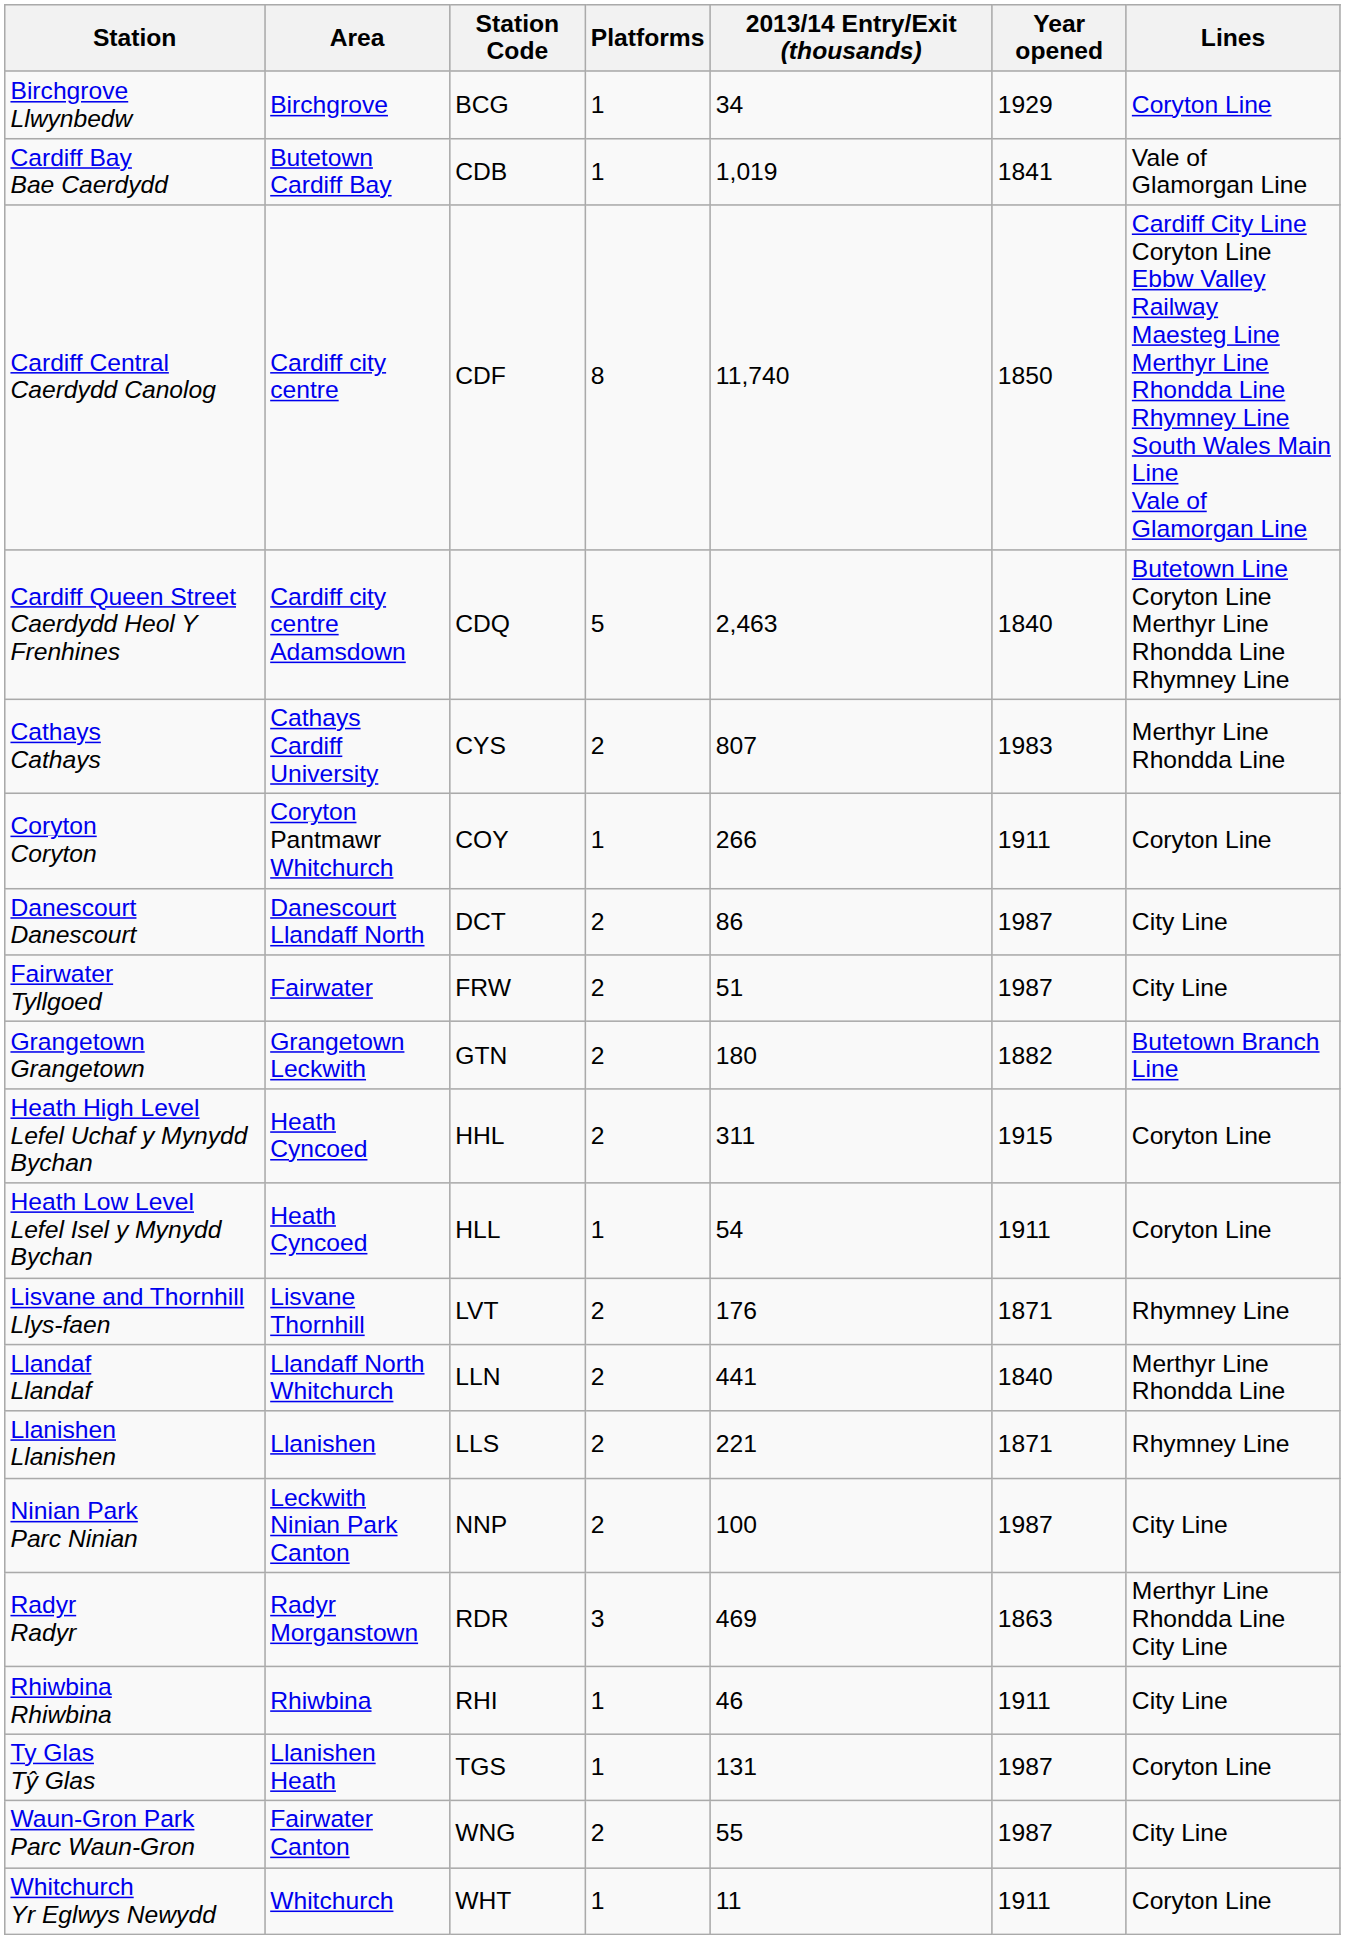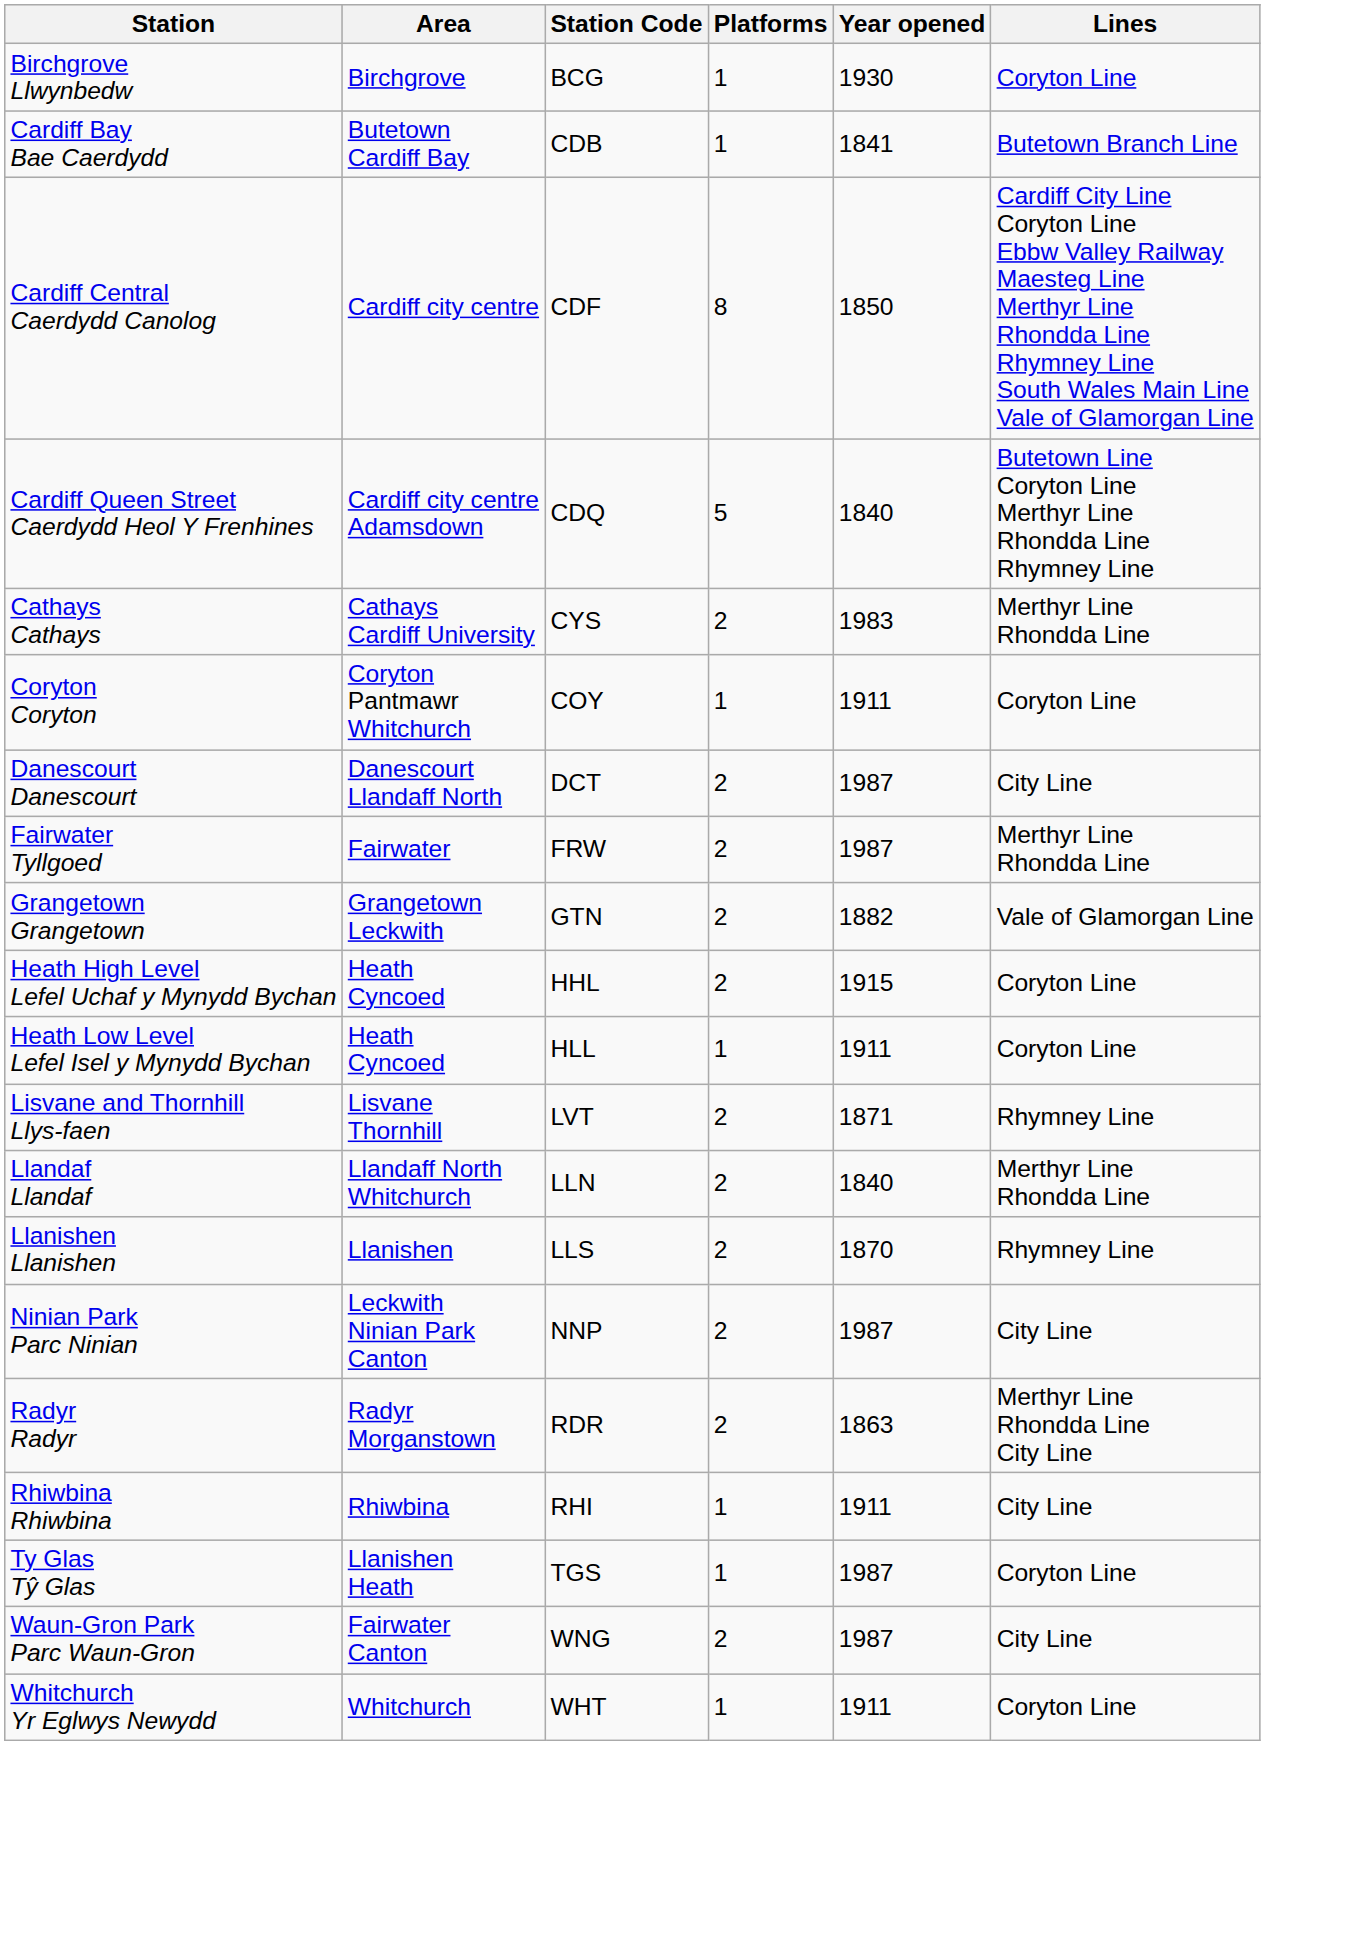- column: 2013/14 Entry/Exit (thousands) | 34 | 1,019 | 11,740 | 2,463 | 807 | 266 | 86 | 51 | 180 | 311 | 54 | 176 | 441 | 221 | 100 | 469 | 46 | 131 | 55 | 11
Birchgrove Llwynbedw | Year opened: 1929 -> 1930
Cardiff Bay Bae Caerdydd | Lines: Vale of Glamorgan Line -> Butetown Branch Line
Fairwater Tyllgoed | Lines: City Line -> Merthyr Line Rhondda Line
Grangetown Grangetown | Lines: Butetown Branch Line -> Vale of Glamorgan Line
Llanishen Llanishen | Year opened: 1871 -> 1870
Radyr Radyr | Platforms: 3 -> 2
